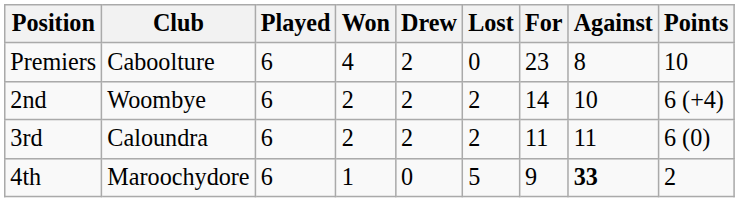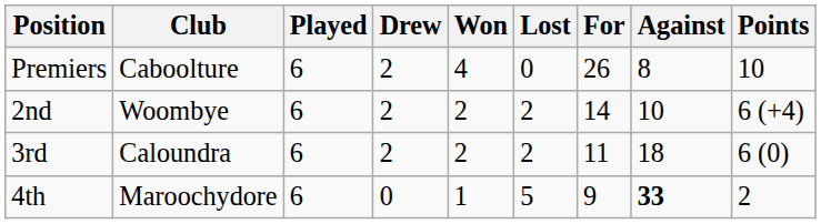columns swapped: Won <-> Drew
Premiers | For: 23 -> 26
3rd | Against: 11 -> 18
